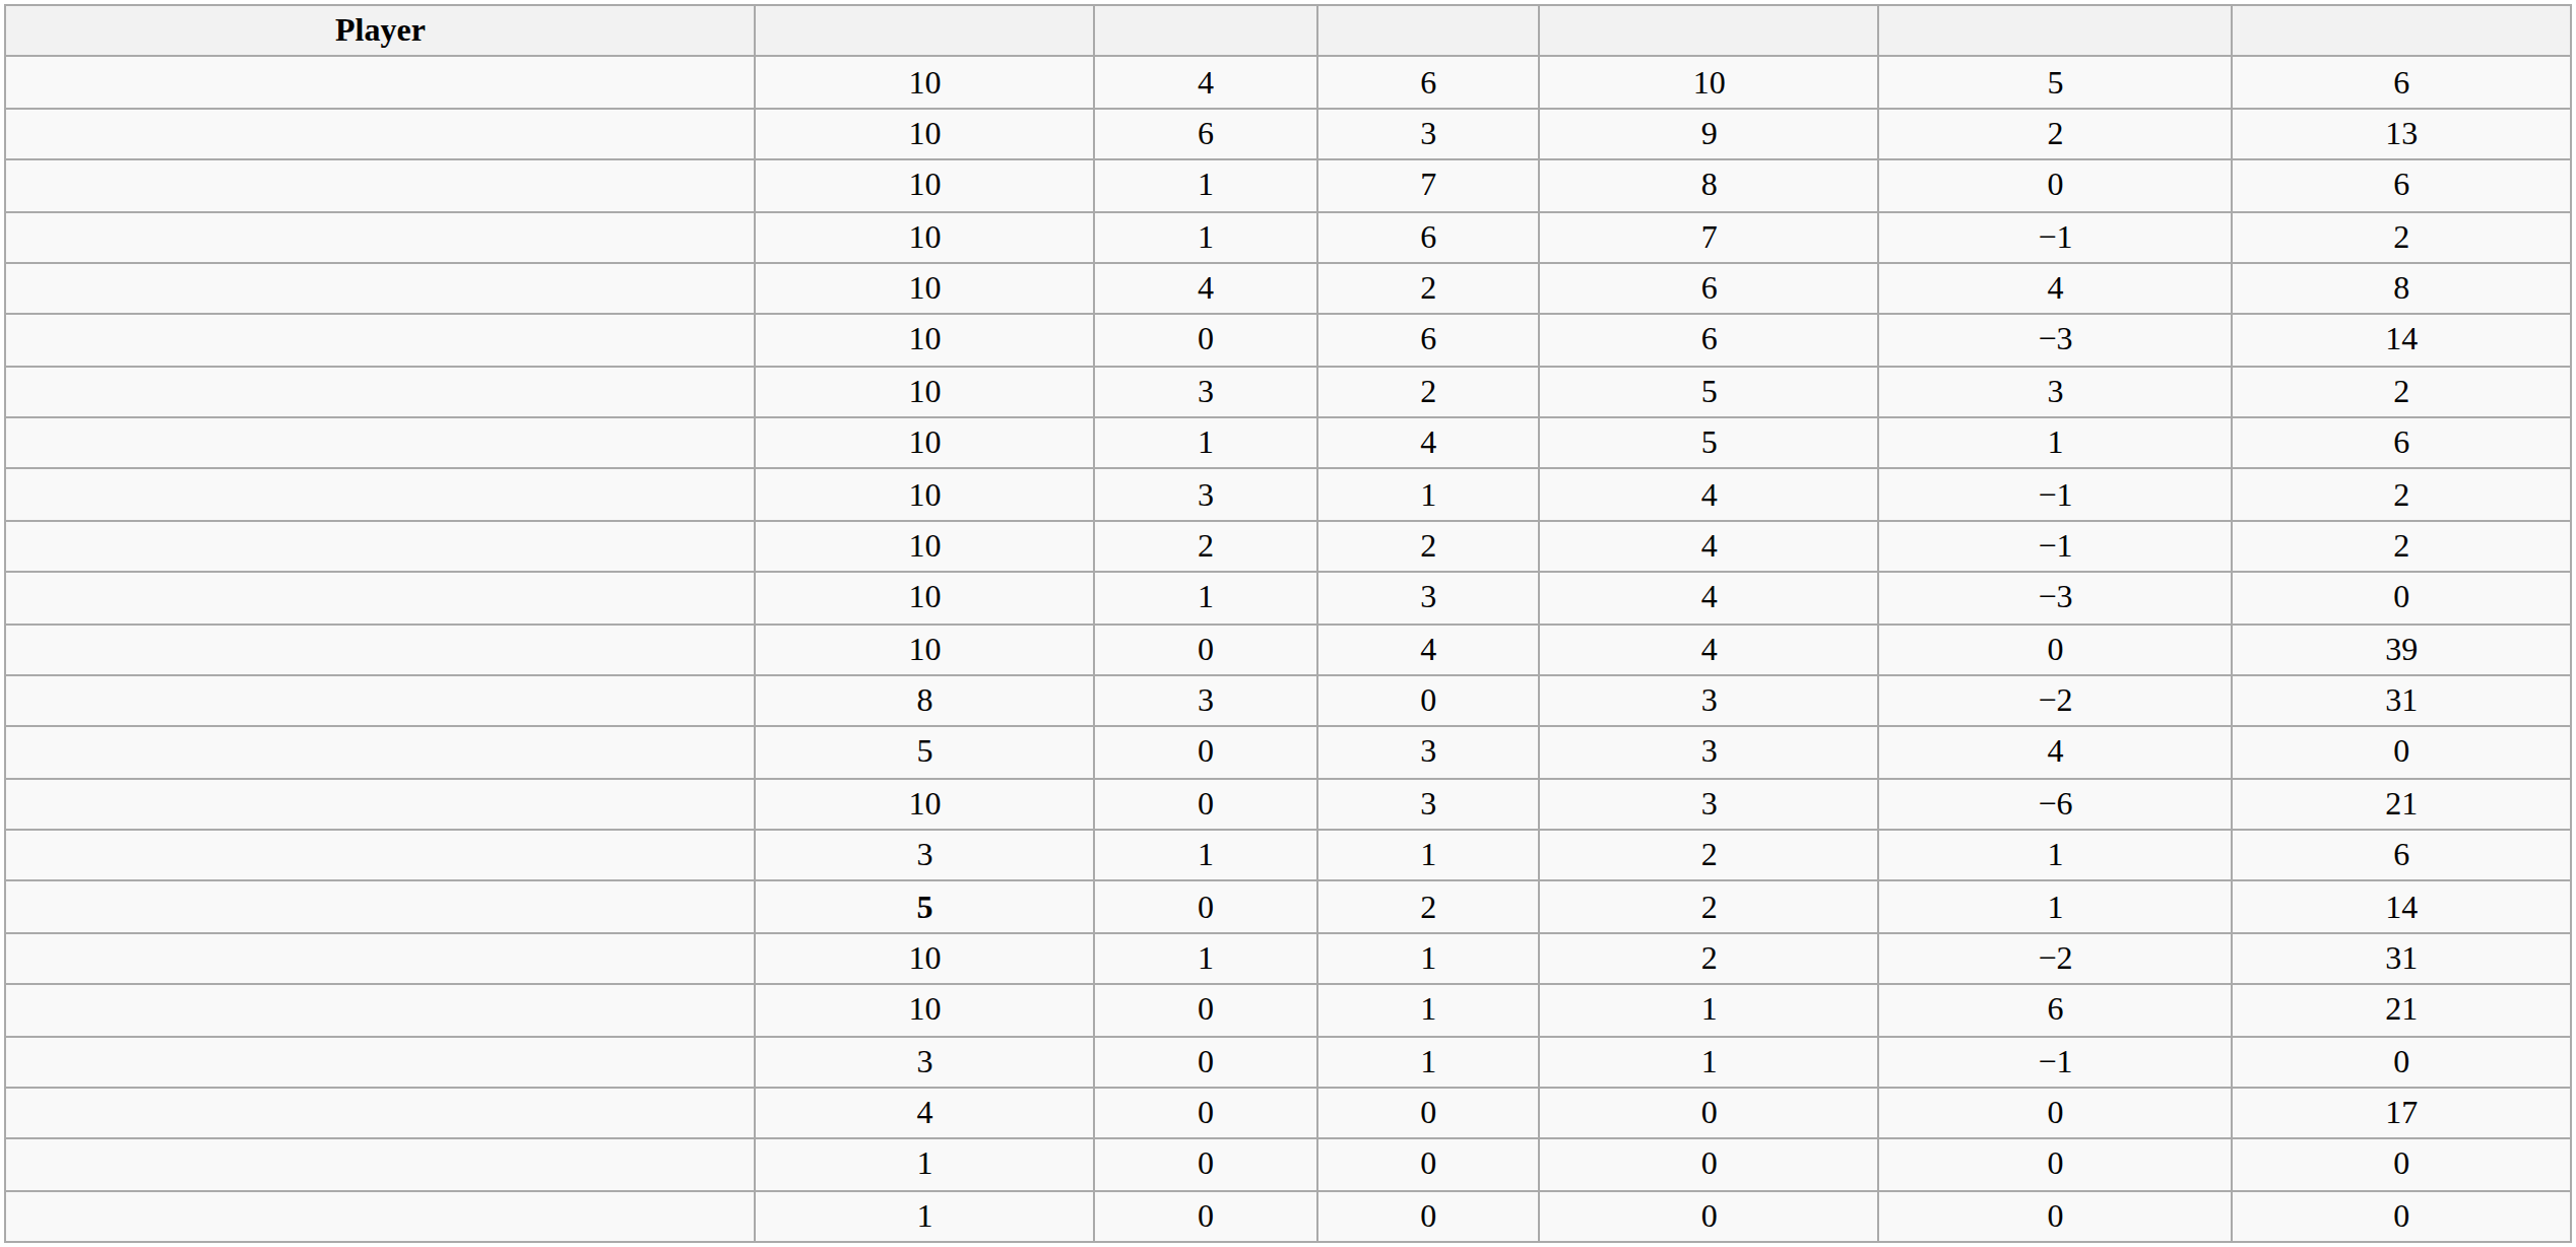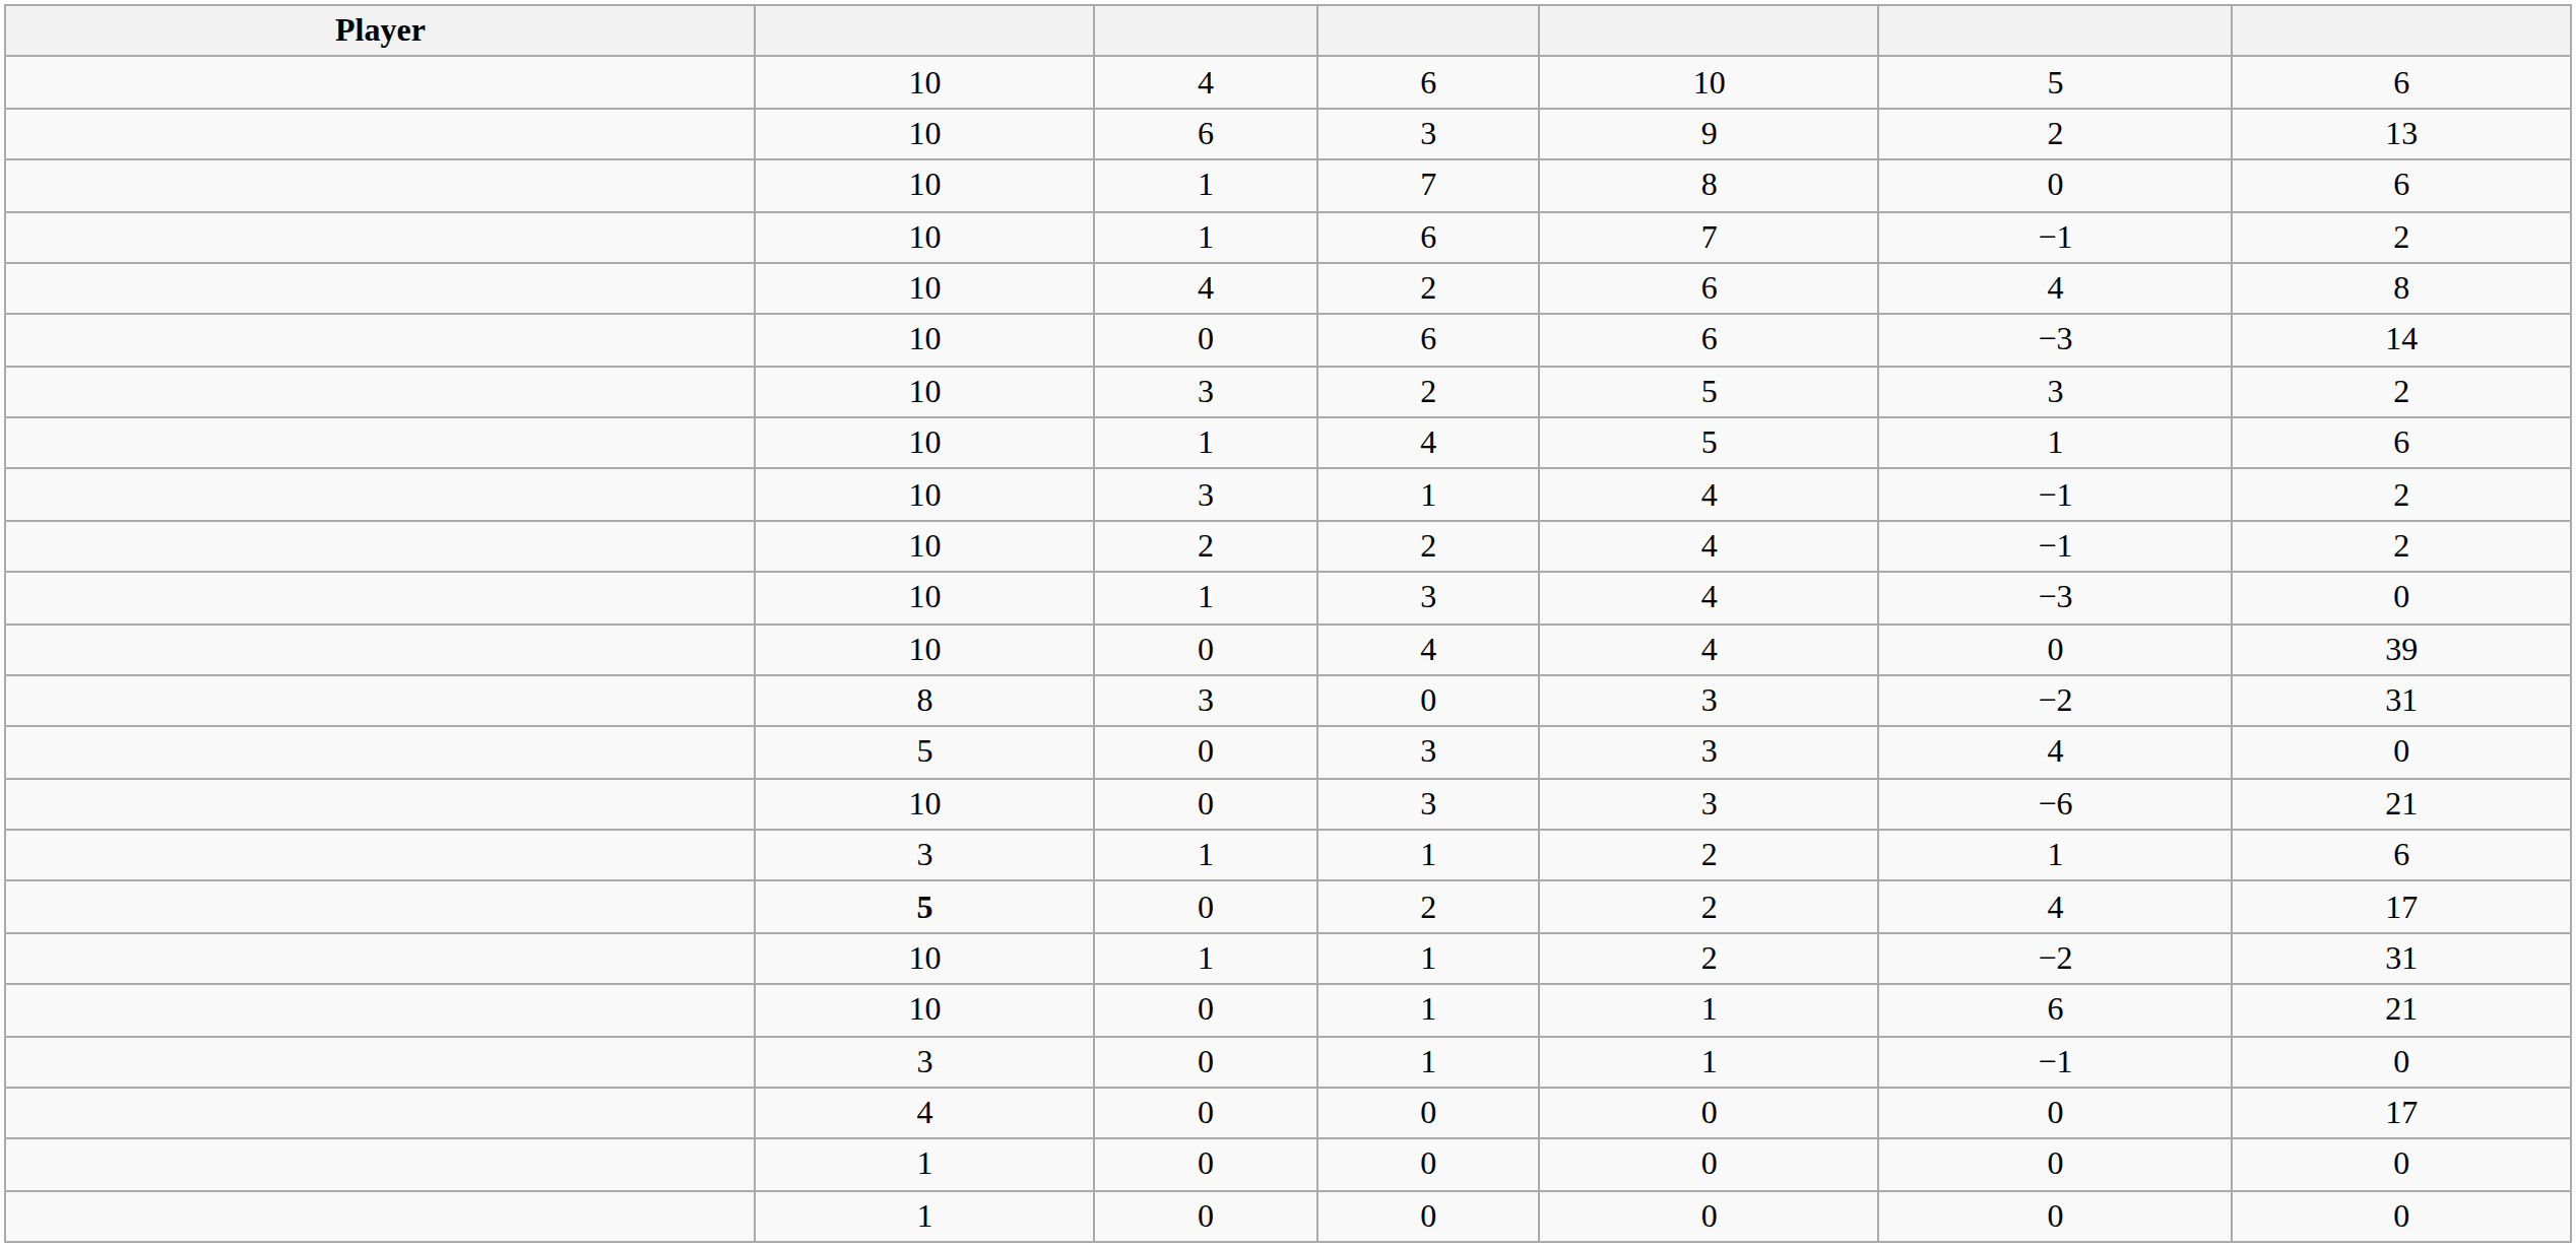0 / 2 | column 6: 1 -> 4
0 / 2 | column 7: 14 -> 17
